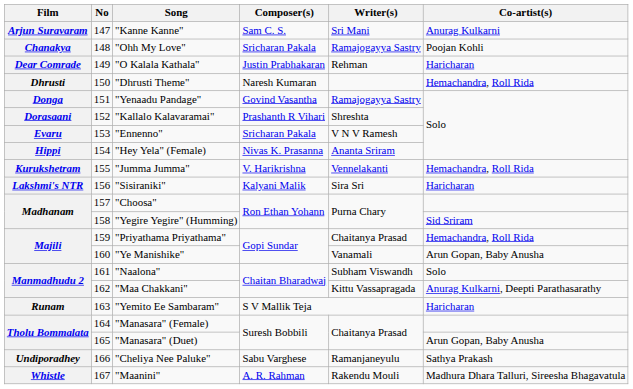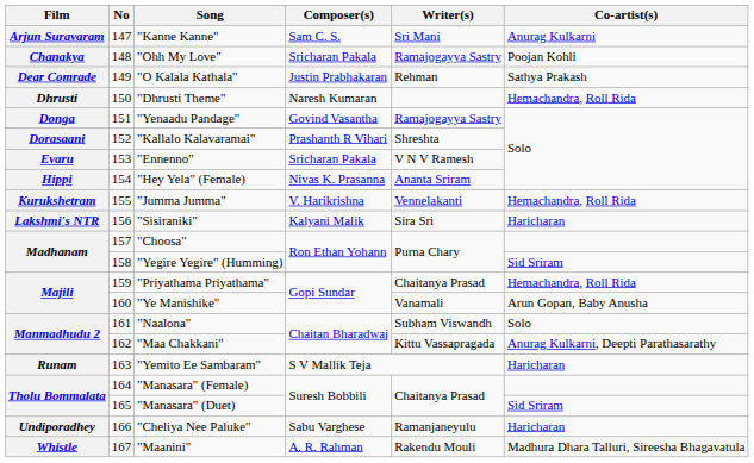"O Kalala Kathala" | Co-artist(s): Haricharan -> Sathya Prakash
"Manasara" (Duet) | Co-artist(s): Arun Gopan, Baby Anusha -> Sid Sriram
"Cheliya Nee Paluke" | Co-artist(s): Sathya Prakash -> Haricharan
